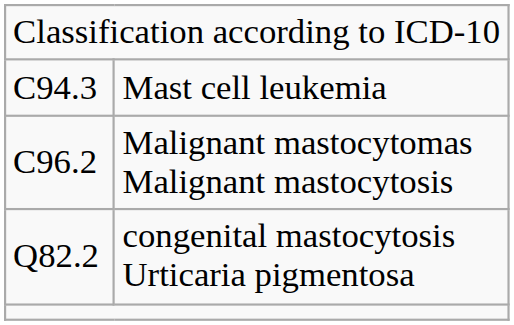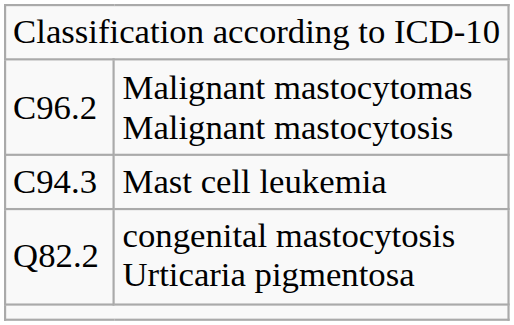rows swapped: Mast cell leukemia <-> Malignant mastocytomas Malignant mastocytosis
